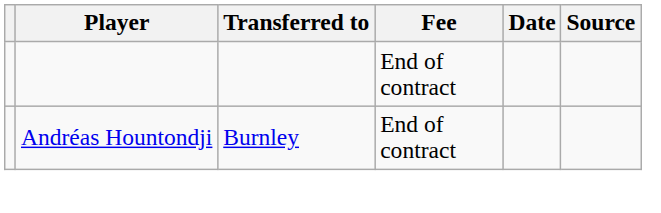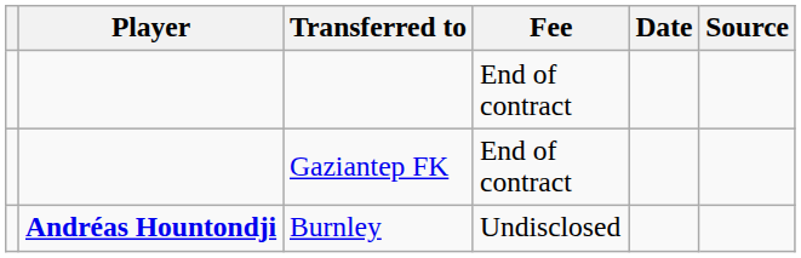+ row: Gaziantep FK | End of contract
Burnley | Player: normal -> bold
Burnley | Fee: End of contract -> Undisclosed
